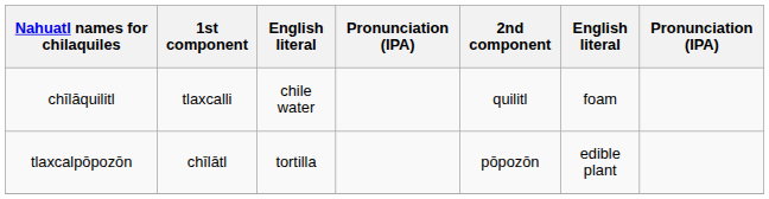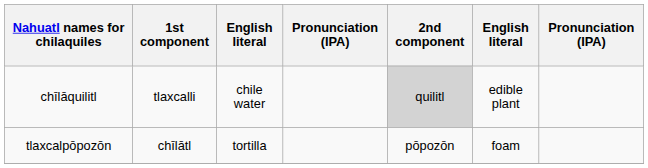chīlāquilitl | 2nd component: no background -> lightgrey background
chīlāquilitl | column 6: foam -> edible plant
tlaxcalpōpozōn | column 6: edible plant -> foam
